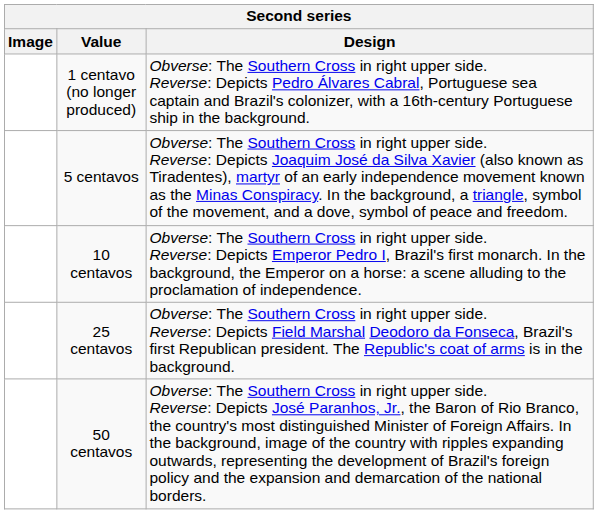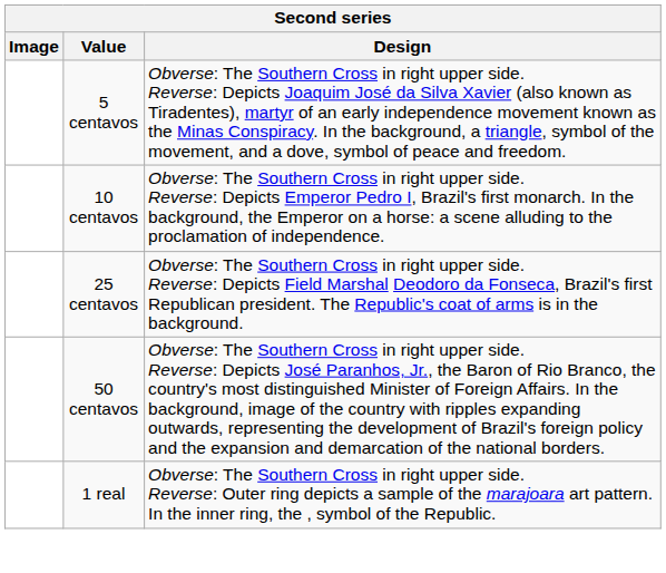- row: 1 centavo (no longer produced) | Obverse: The Southern Cross in right upper side. Reverse: Depicts Pedro Álvares Cabral, Portuguese sea captain and Brazil's colonizer, with a 16th-century Portuguese ship in the background.
+ row: 1 real | Obverse: The Southern Cross in right upper side. Reverse: Outer ring depicts a sample of the marajoara art pattern. In the inner ring, the , symbol of the Republic.
